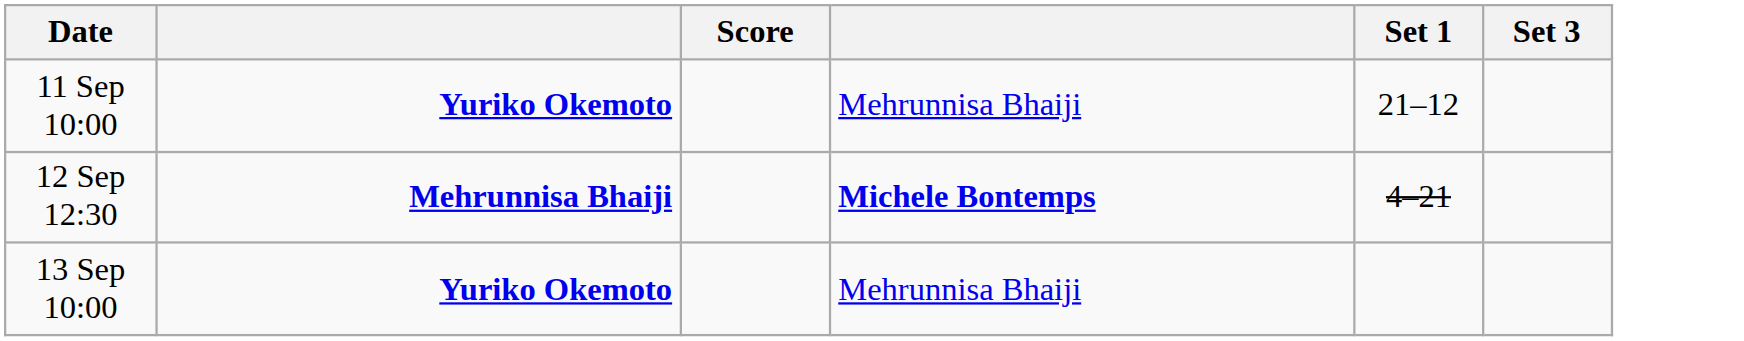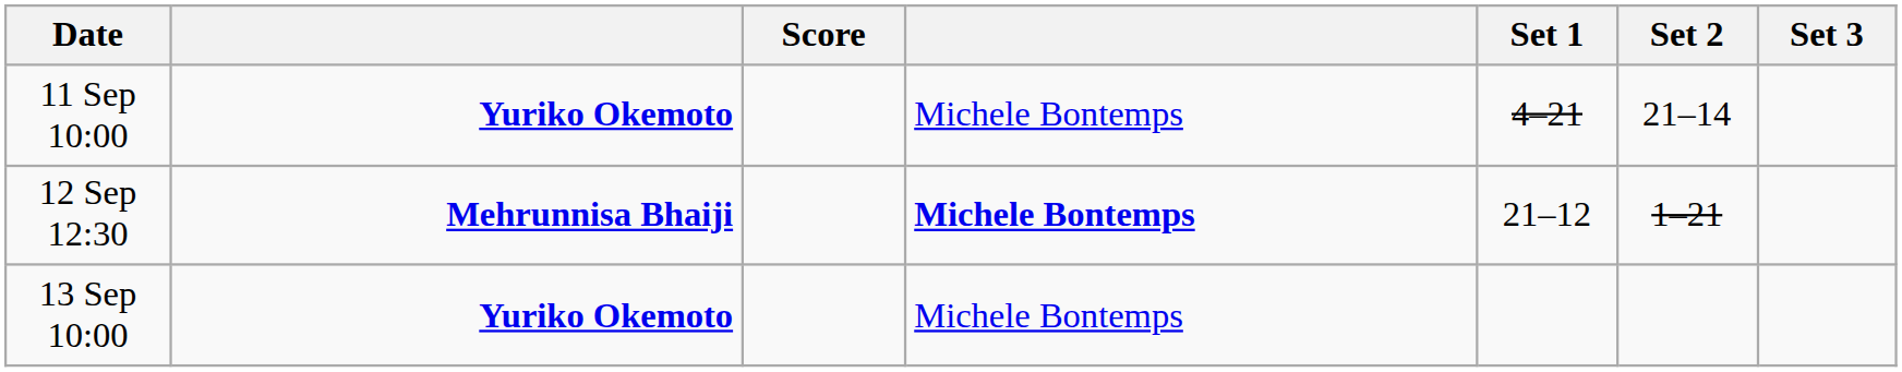+ column: Set 2 | 21–14 | 1–21
11 Sep 10:00 | column 4: Mehrunnisa Bhaiji -> Michele Bontemps
11 Sep 10:00 | Set 1: 21–12 -> 4–21
12 Sep 12:30 | Set 1: 4–21 -> 21–12
13 Sep 10:00 | column 4: Mehrunnisa Bhaiji -> Michele Bontemps
